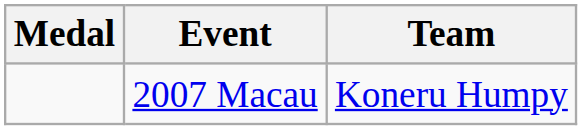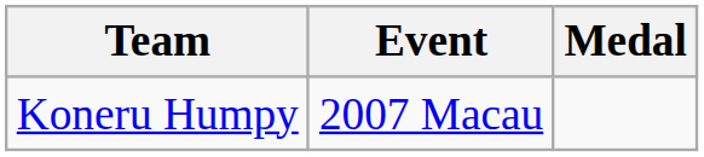columns swapped: Medal <-> Team
